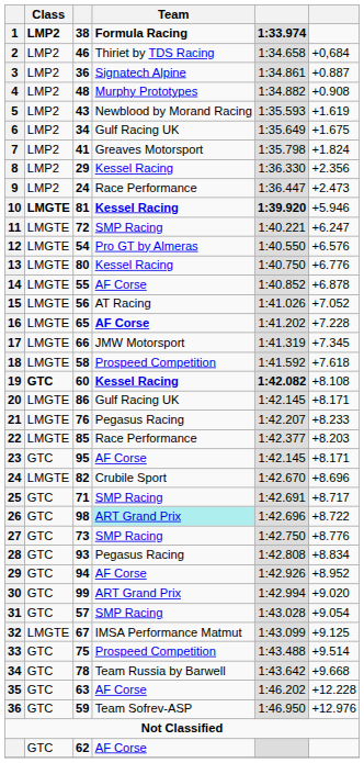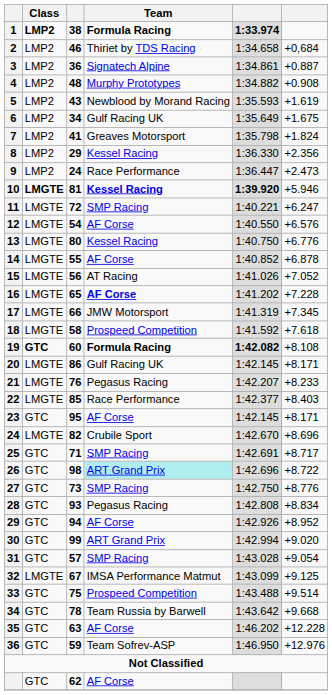12 | Team: Pro GT by Almeras -> AF Corse
19 | Team: Kessel Racing -> Formula Racing
22 | column 6: +8.203 -> +8.403
